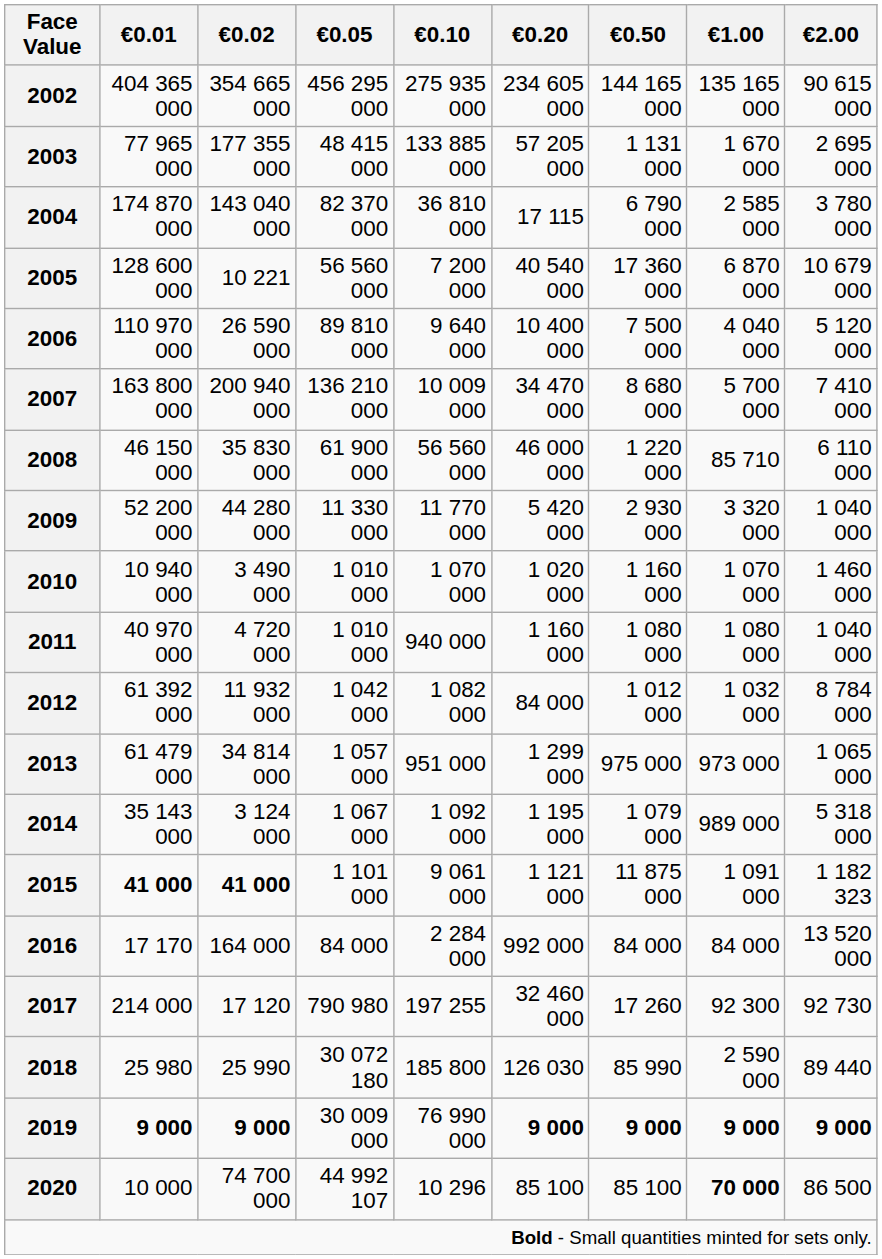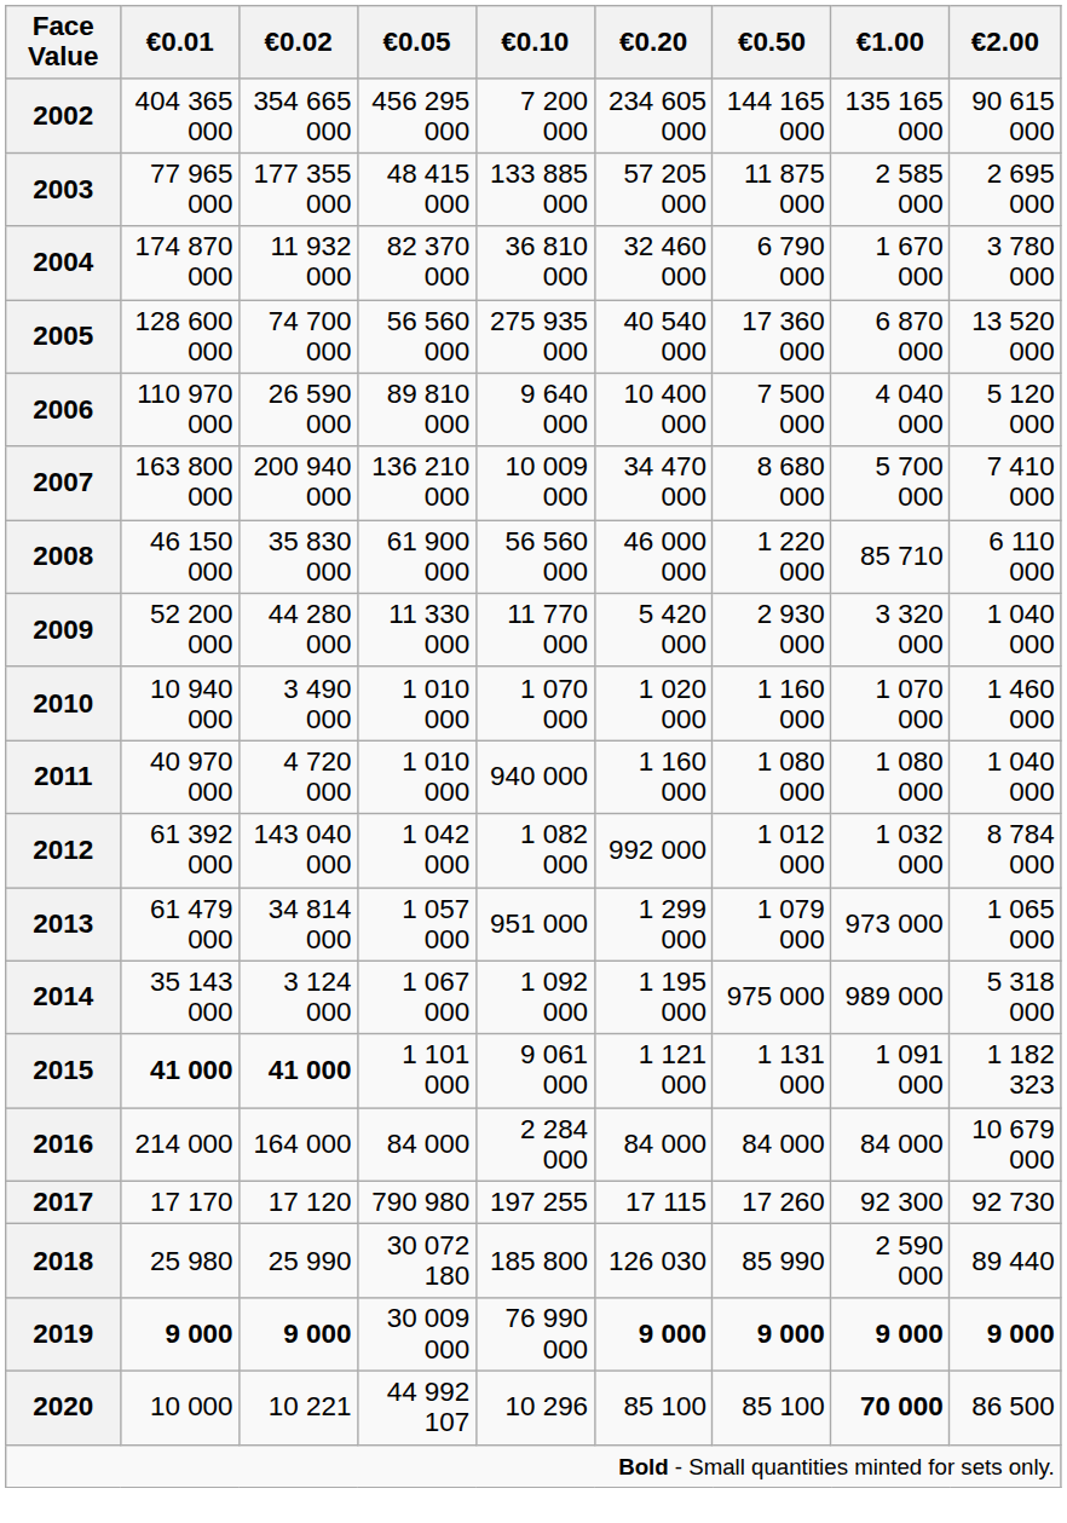2002 | €0.10: 275 935 000 -> 7 200 000
2003 | €0.50: 1 131 000 -> 11 875 000
2003 | €1.00: 1 670 000 -> 2 585 000
2004 | €0.02: 143 040 000 -> 11 932 000
2004 | €0.20: 17 115 -> 32 460 000
2004 | €1.00: 2 585 000 -> 1 670 000
2005 | €0.02: 10 221 -> 74 700 000
2005 | €0.10: 7 200 000 -> 275 935 000
2005 | €2.00: 10 679 000 -> 13 520 000
2012 | €0.02: 11 932 000 -> 143 040 000
2012 | €0.20: 84 000 -> 992 000
2013 | €0.50: 975 000 -> 1 079 000
2014 | €0.50: 1 079 000 -> 975 000
2015 | €0.50: 11 875 000 -> 1 131 000
2016 | €0.01: 17 170 -> 214 000
2016 | €0.20: 992 000 -> 84 000
2016 | €2.00: 13 520 000 -> 10 679 000
2017 | €0.01: 214 000 -> 17 170
2017 | €0.20: 32 460 000 -> 17 115
2020 | €0.02: 74 700 000 -> 10 221
